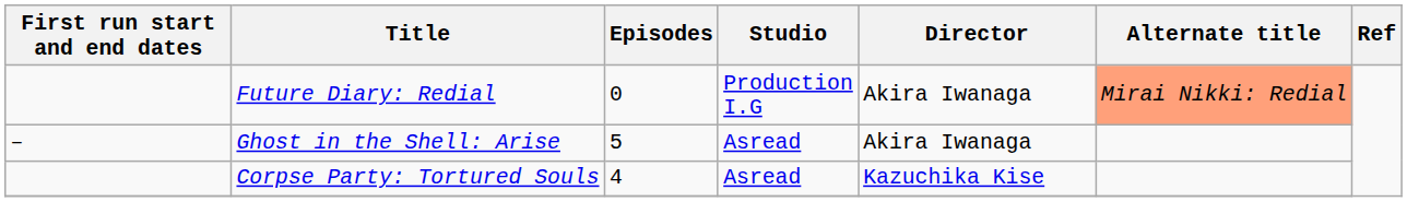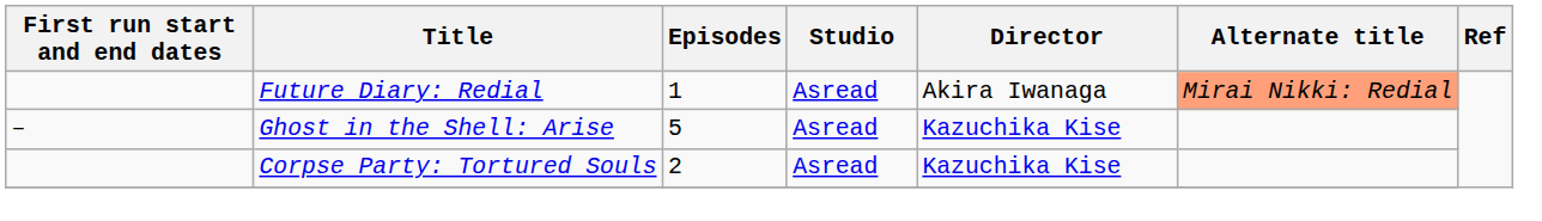Future Diary: Redial | Episodes: 0 -> 1
Future Diary: Redial | Studio: Production I.G -> Asread
Ghost in the Shell: Arise | Director: Akira Iwanaga -> Kazuchika Kise
Corpse Party: Tortured Souls | Episodes: 4 -> 2
